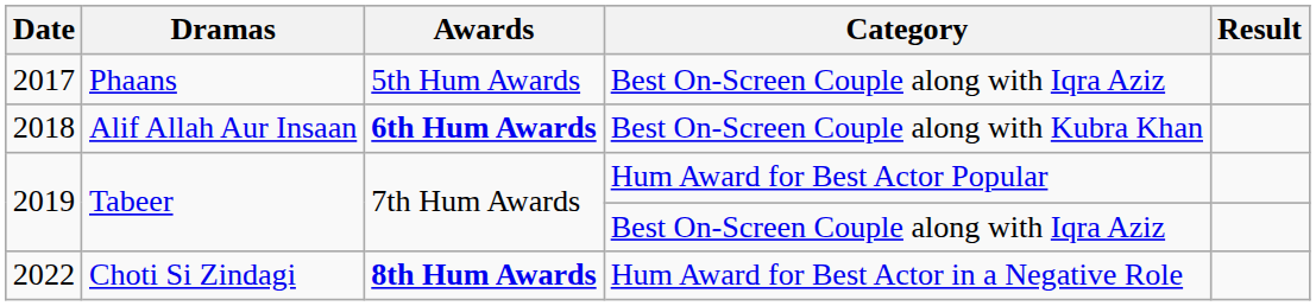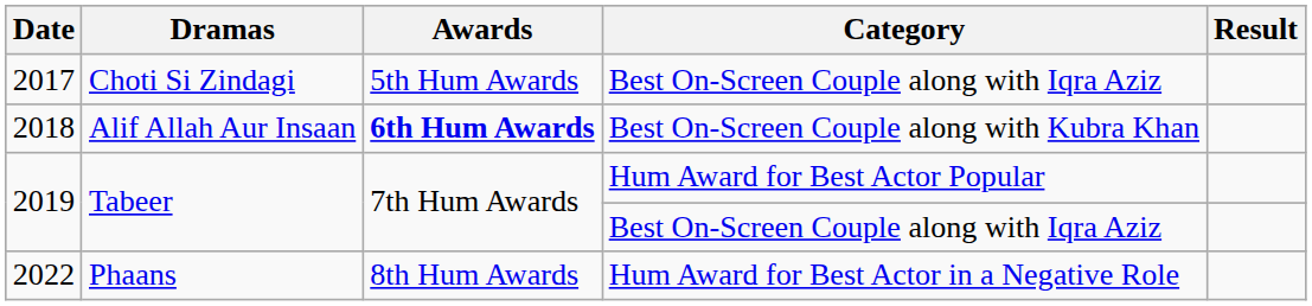2017 | Dramas: Phaans -> Choti Si Zindagi
2022 | Dramas: Choti Si Zindagi -> Phaans
2022 | Awards: bold -> normal
